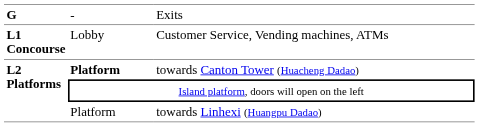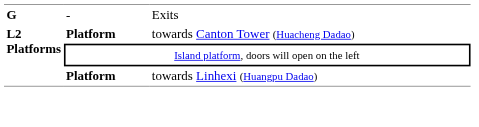- row: L1 Concourse | Lobby | Customer Service, Vending machines, ATMs
towards Linhexi (Huangpu Dadao) | column 2: normal -> bold
